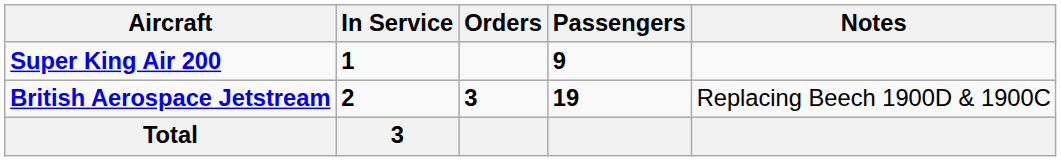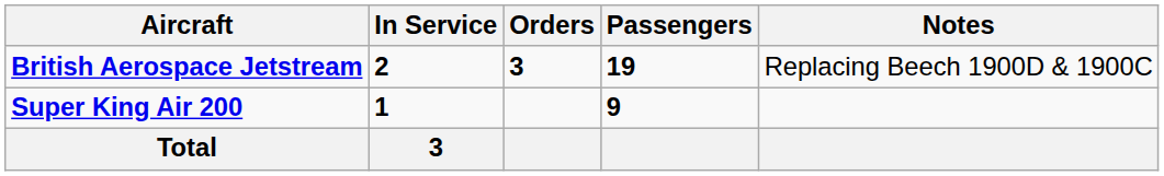rows swapped: British Aerospace Jetstream <-> Super King Air 200
